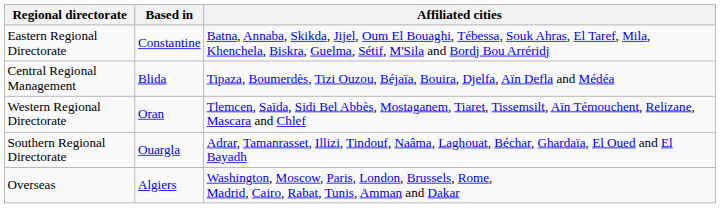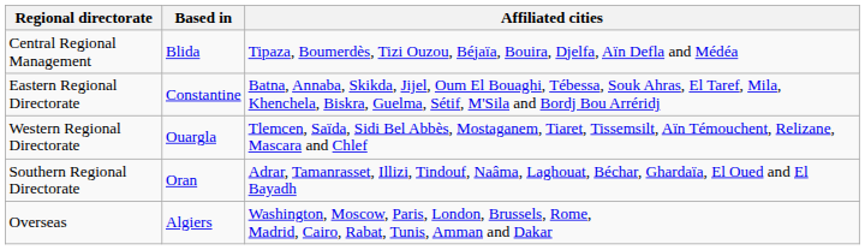rows swapped: Central Regional Management <-> Eastern Regional Directorate
Western Regional Directorate | Based in: Oran -> Ouargla
Southern Regional Directorate | Based in: Ouargla -> Oran
